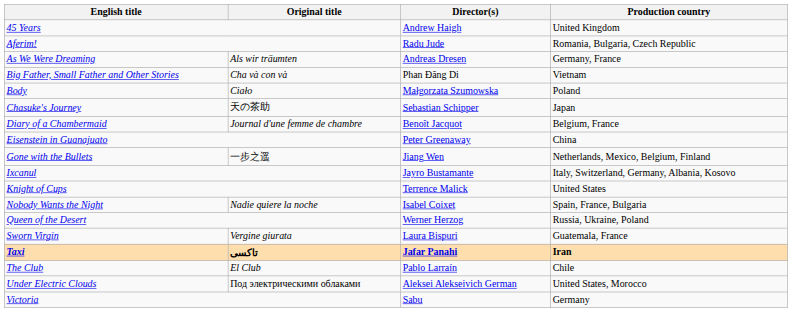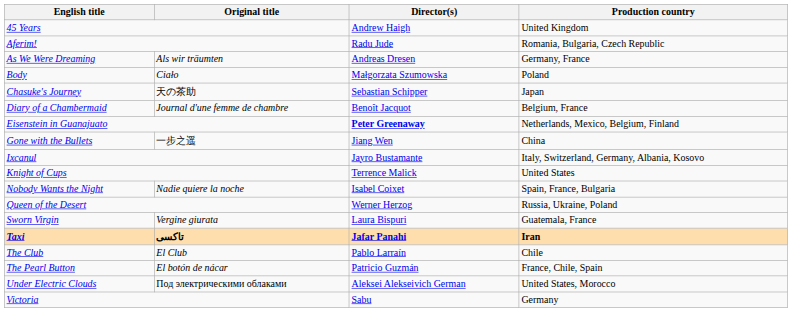- row: Big Father, Small Father and Other Stories | Cha và con và | Phan Đăng Di | Vietnam
Eisenstein in Guanajuato | Director(s): normal -> bold
Eisenstein in Guanajuato | Production country: China -> Netherlands, Mexico, Belgium, Finland
Gone with the Bullets | Production country: Netherlands, Mexico, Belgium, Finland -> China
+ row: The Pearl Button | El botón de nácar | Patricio Guzmán | France, Chile, Spain
